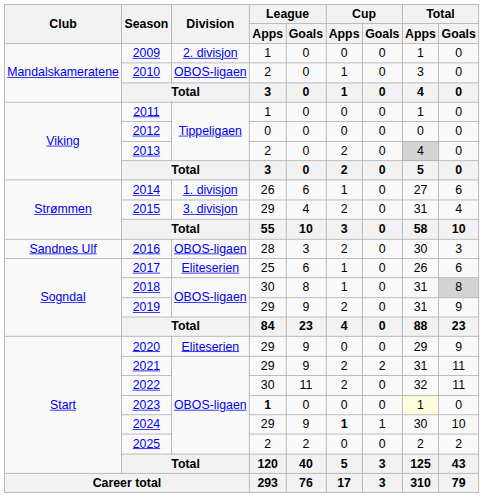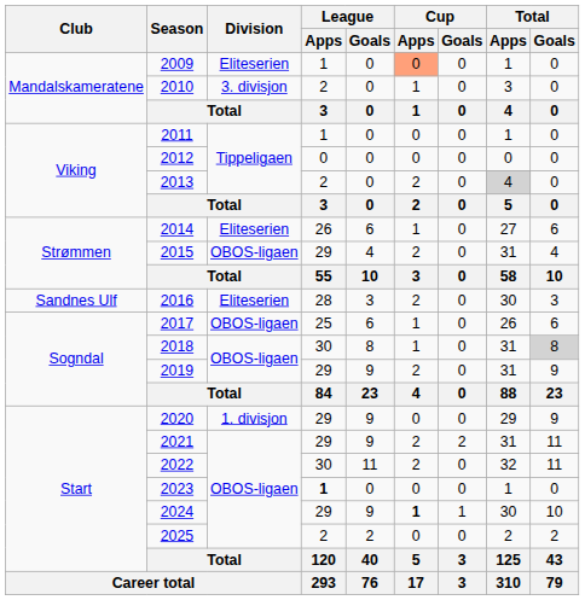2009 | Division: 2. divisjon -> Eliteserien
2009 | Cup / Apps: no background -> lightsalmon background
2010 | Division: OBOS-ligaen -> 3. divisjon
2014 | Division: 1. divisjon -> Eliteserien
2015 | Division: 3. divisjon -> OBOS-ligaen
2016 | Division: OBOS-ligaen -> Eliteserien
2017 | Division: Eliteserien -> OBOS-ligaen
2020 | Division: Eliteserien -> 1. divisjon
2023 | Total / Apps: lightyellow background -> no background
